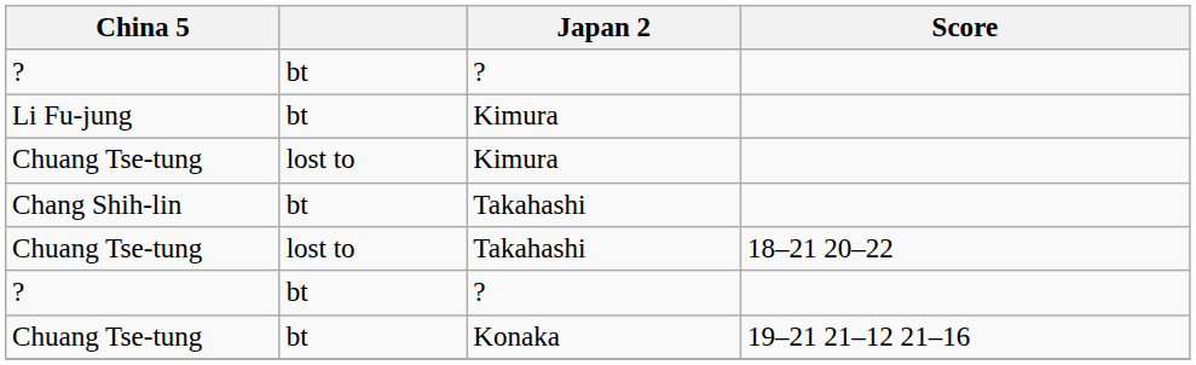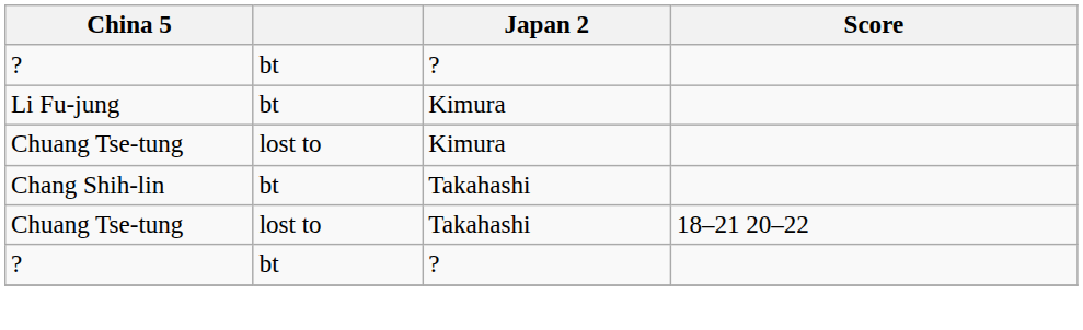- row: Chuang Tse-tung | bt | Konaka | 19–21 21–12 21–16
